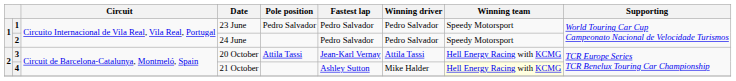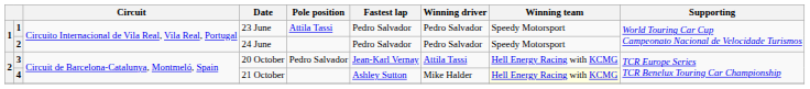23 June | Pole position: Pedro Salvador -> Attila Tassi
20 October | Pole position: Attila Tassi -> Pedro Salvador
